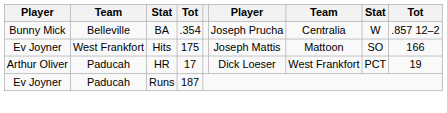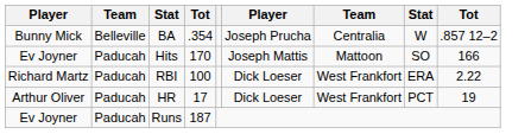Hits | column 2: West Frankfort -> Paducah
Hits | column 4: 175 -> 170
+ row: Richard Martz | Paducah | RBI | 100 | Dick Loeser | West Frankfort | ERA | 2.22
